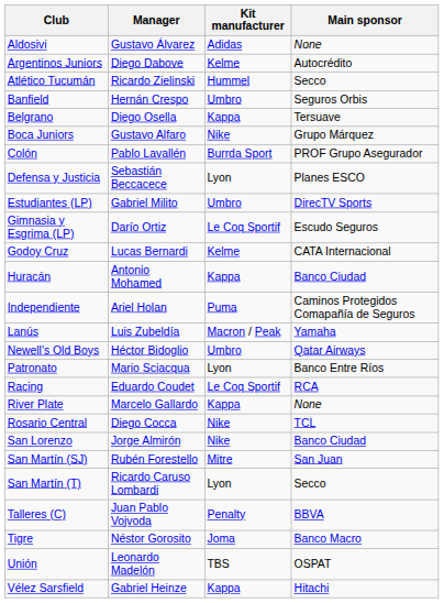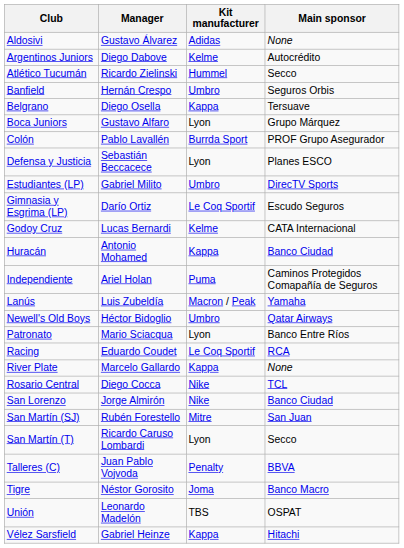Boca Juniors | Kit manufacturer: Nike -> Lyon
